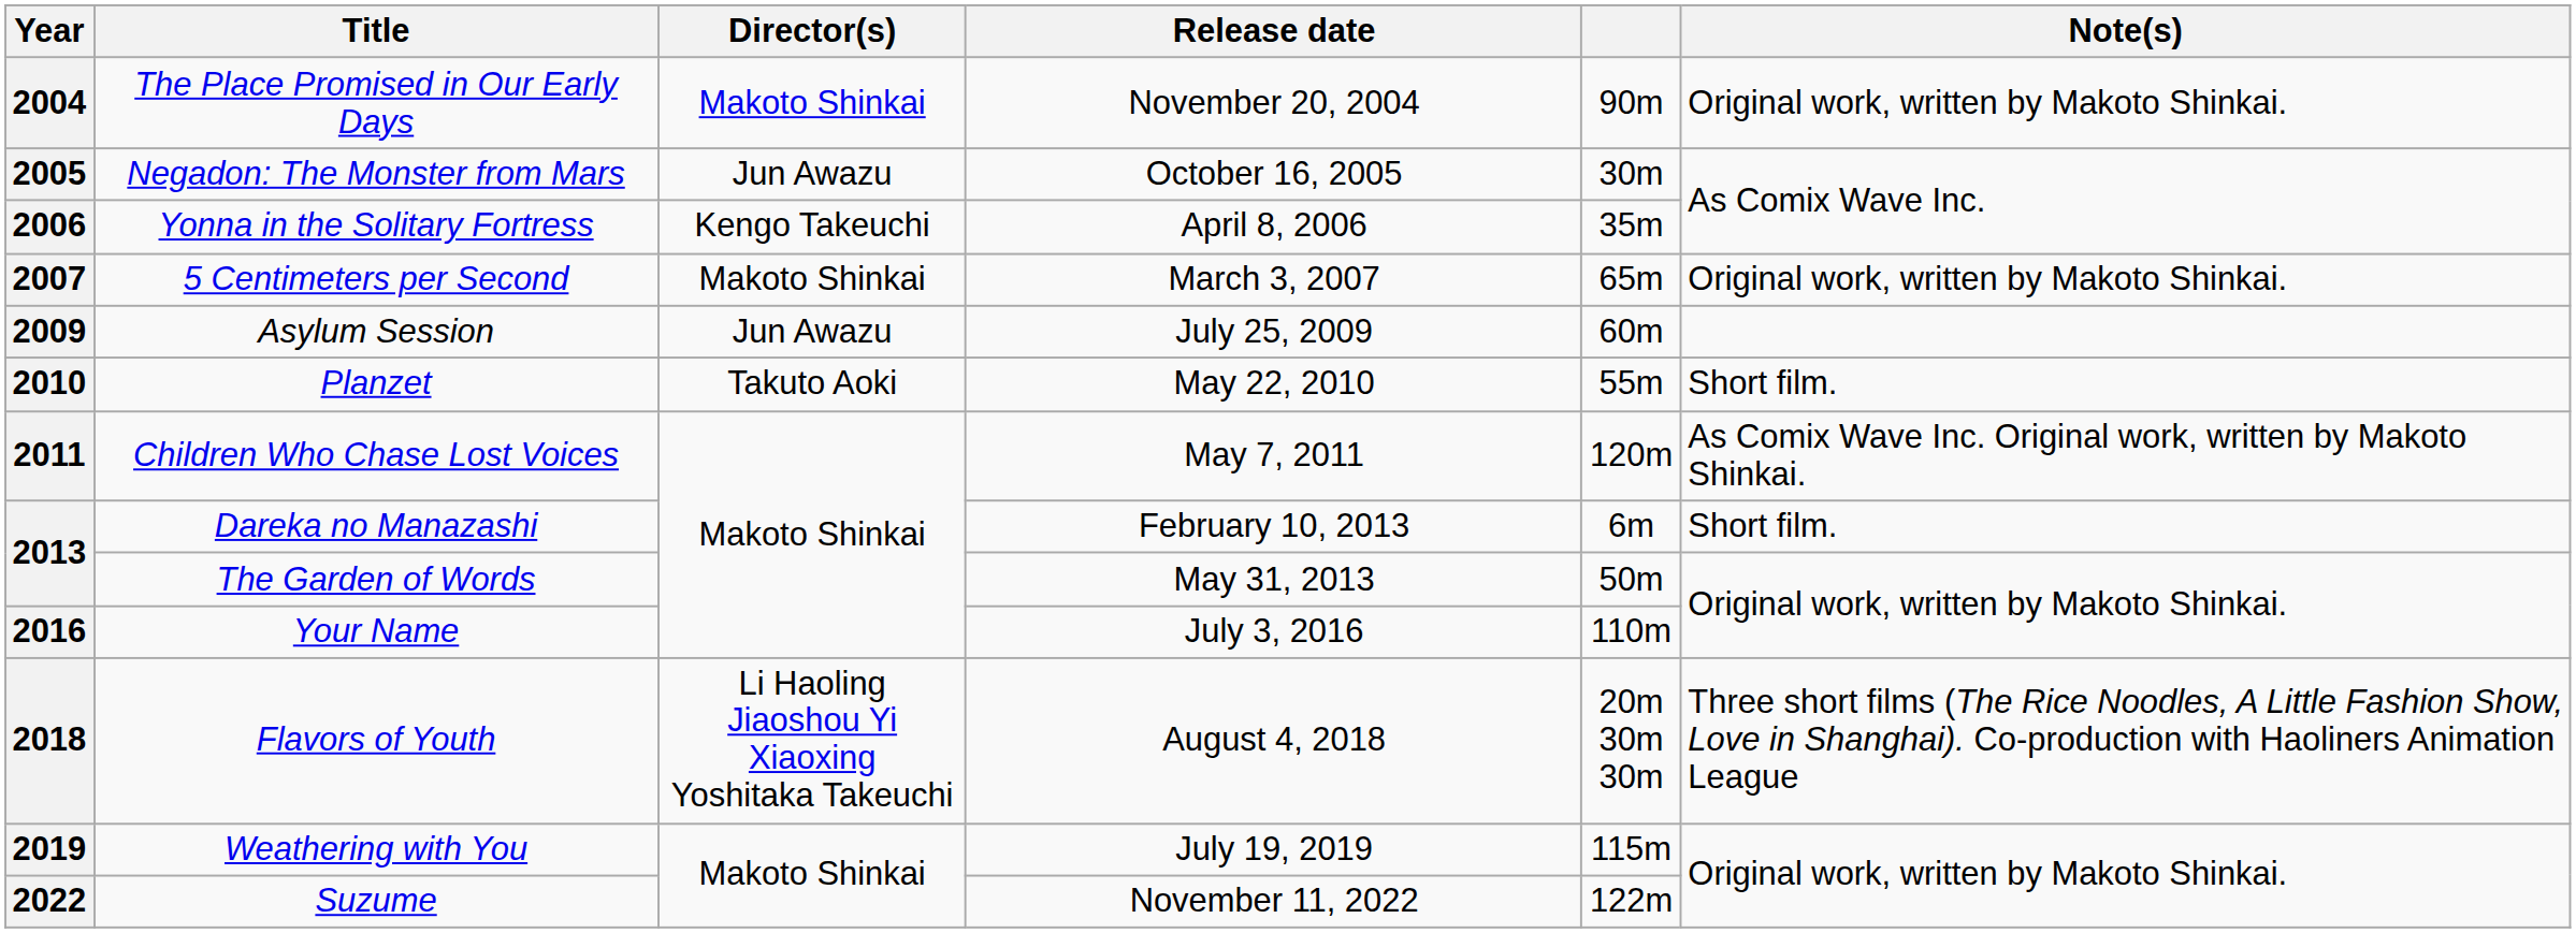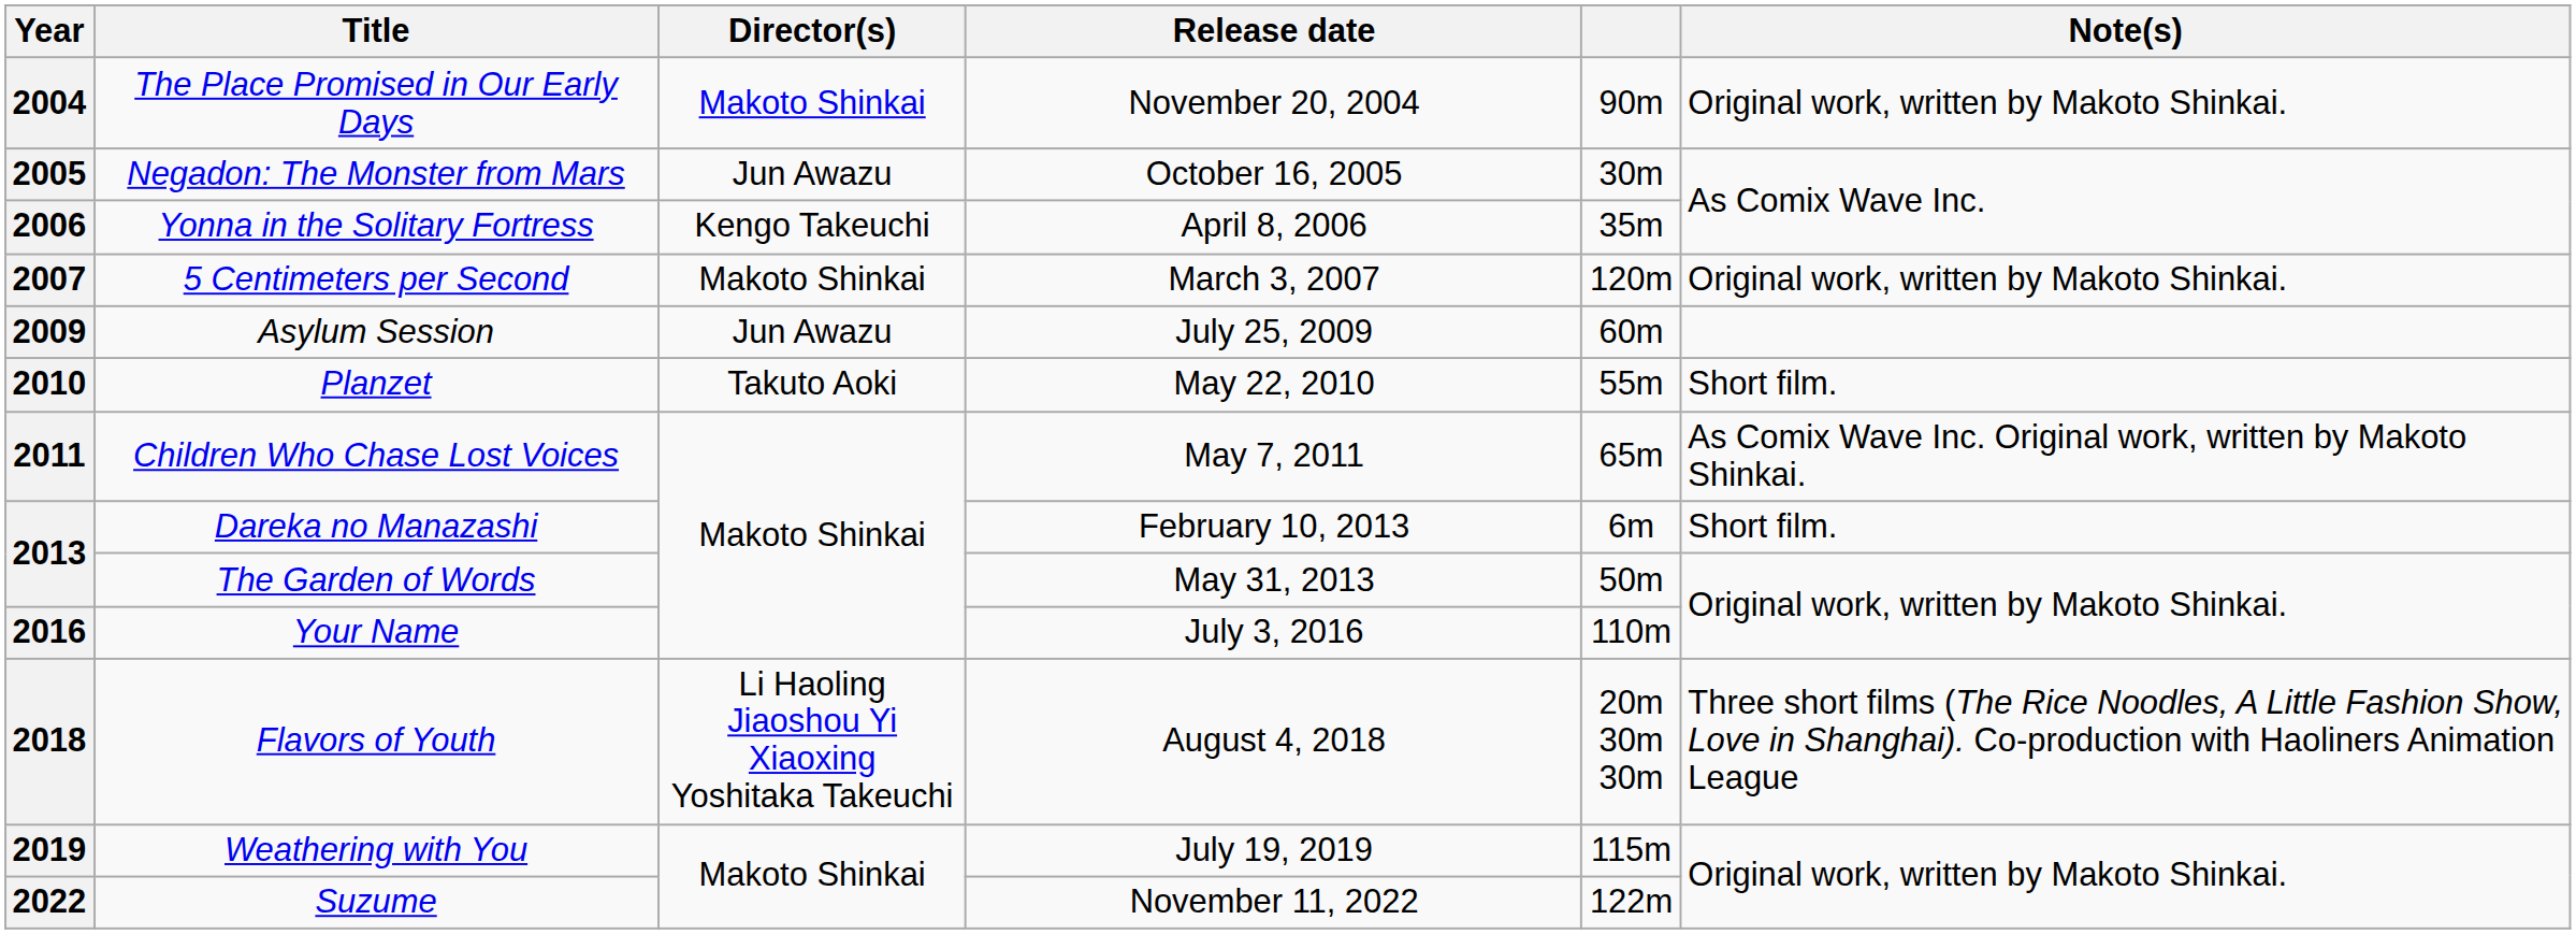2007 | column 5: 65m -> 120m
2011 | column 5: 120m -> 65m
